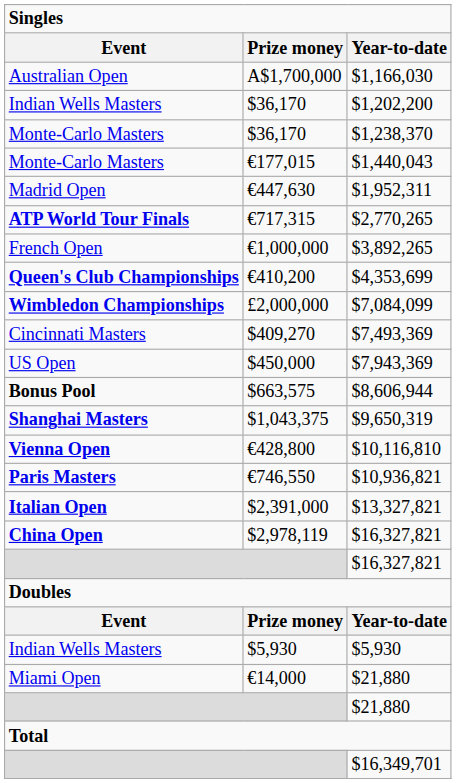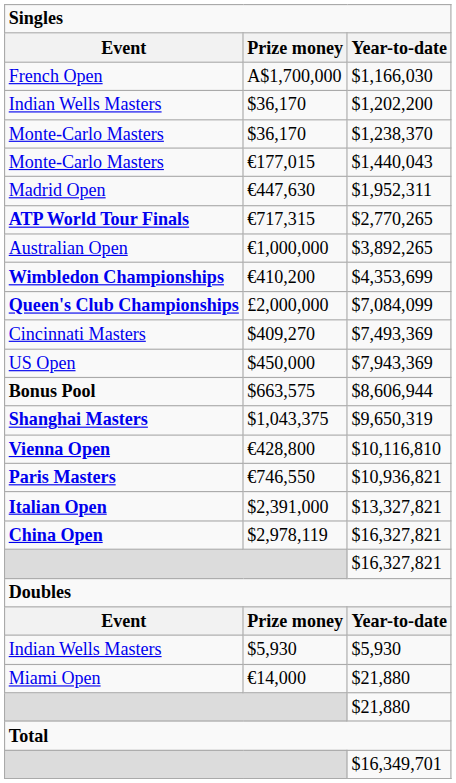$1,166,030 | Event: Australian Open -> French Open
$3,892,265 | Event: French Open -> Australian Open
$4,353,699 | Event: Queen's Club Championships -> Wimbledon Championships
$7,084,099 | Event: Wimbledon Championships -> Queen's Club Championships
